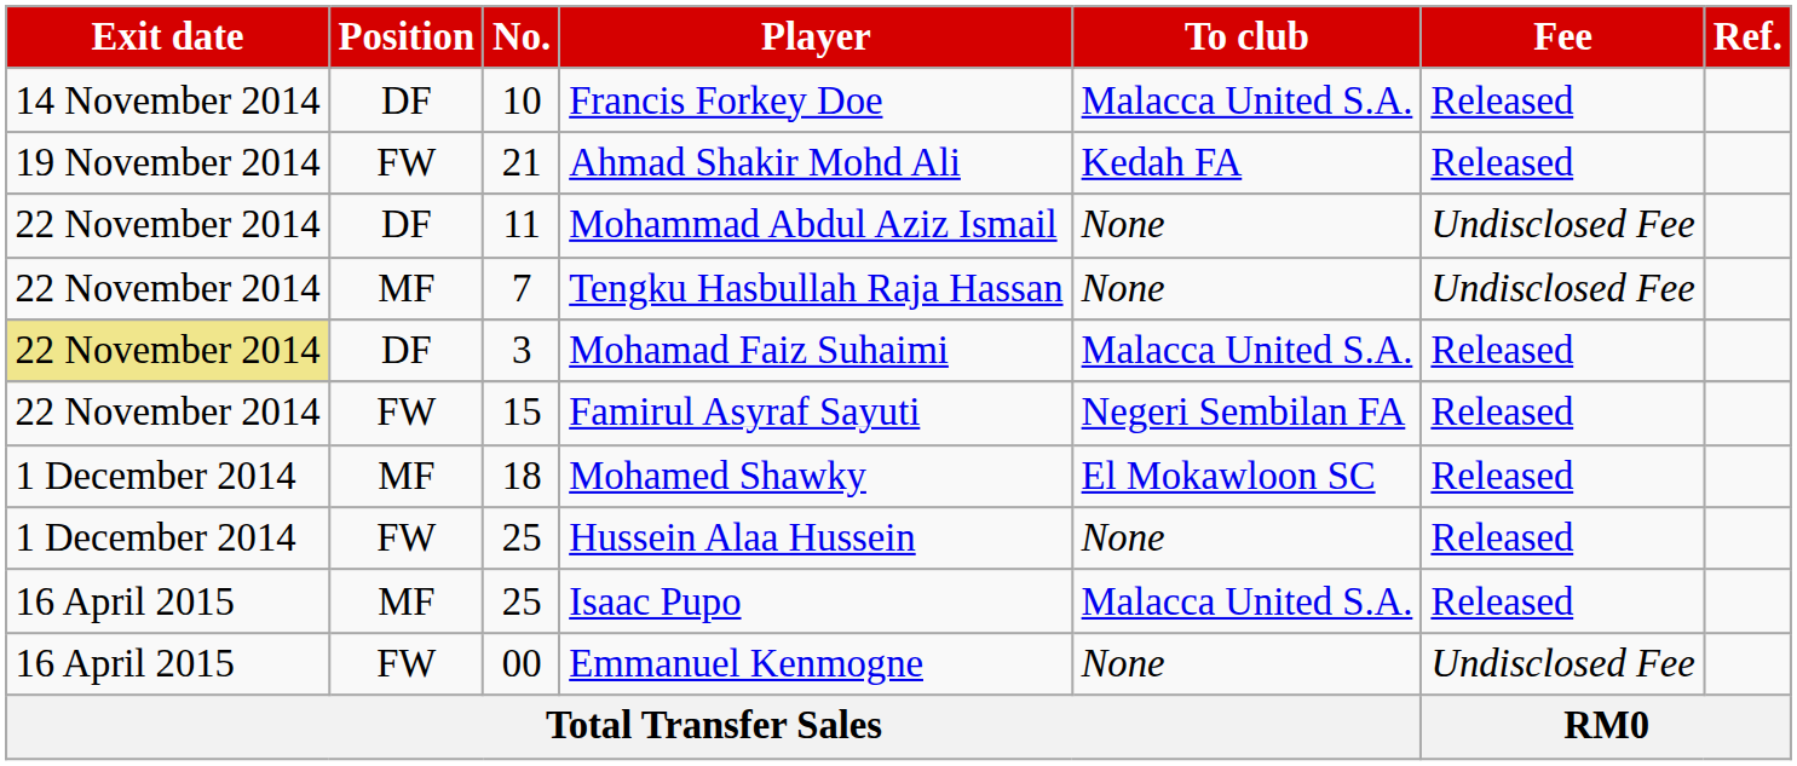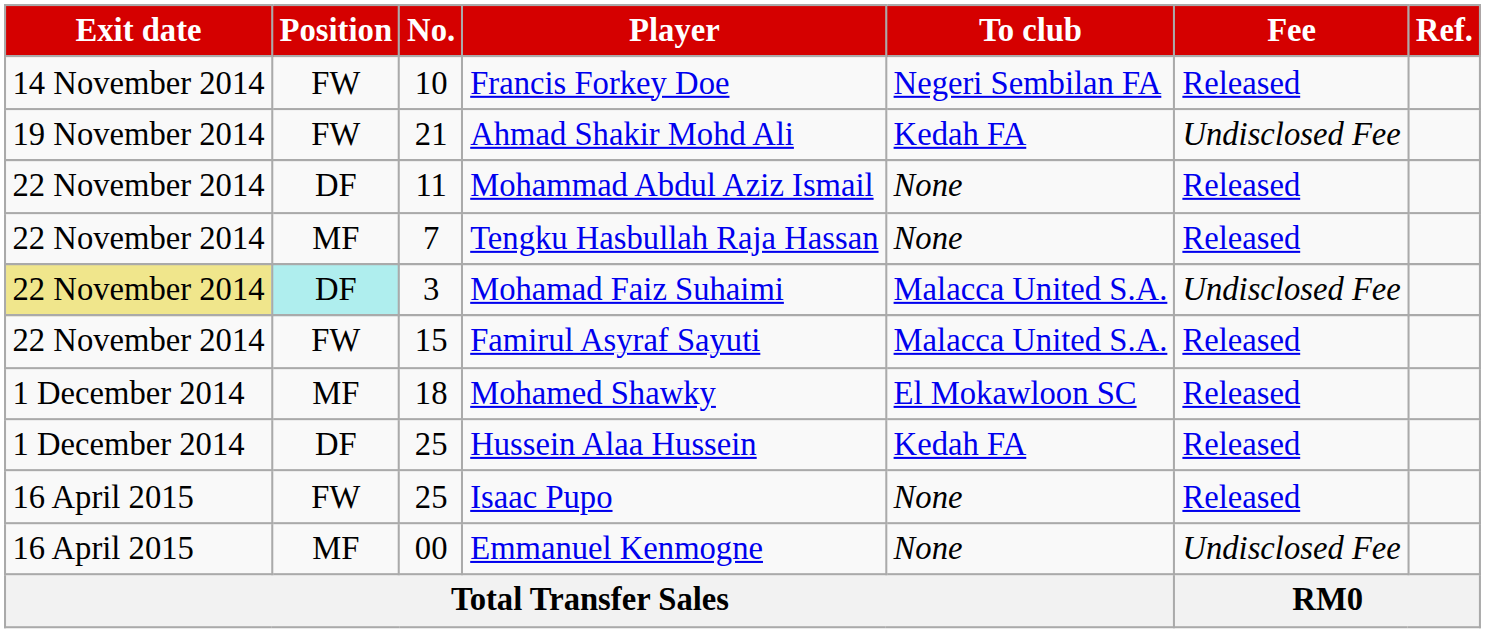Francis Forkey Doe | Position: DF -> FW
Francis Forkey Doe | To club: Malacca United S.A. -> Negeri Sembilan FA
Ahmad Shakir Mohd Ali | Fee: Released -> Undisclosed Fee
Mohammad Abdul Aziz Ismail | Fee: Undisclosed Fee -> Released
Tengku Hasbullah Raja Hassan | Fee: Undisclosed Fee -> Released
Mohamad Faiz Suhaimi | Position: no background -> paleturquoise background
Mohamad Faiz Suhaimi | Fee: Released -> Undisclosed Fee
Famirul Asyraf Sayuti | To club: Negeri Sembilan FA -> Malacca United S.A.
Hussein Alaa Hussein | Position: FW -> DF
Hussein Alaa Hussein | To club: None -> Kedah FA
Isaac Pupo | Position: MF -> FW
Isaac Pupo | To club: Malacca United S.A. -> None
Emmanuel Kenmogne | Position: FW -> MF
